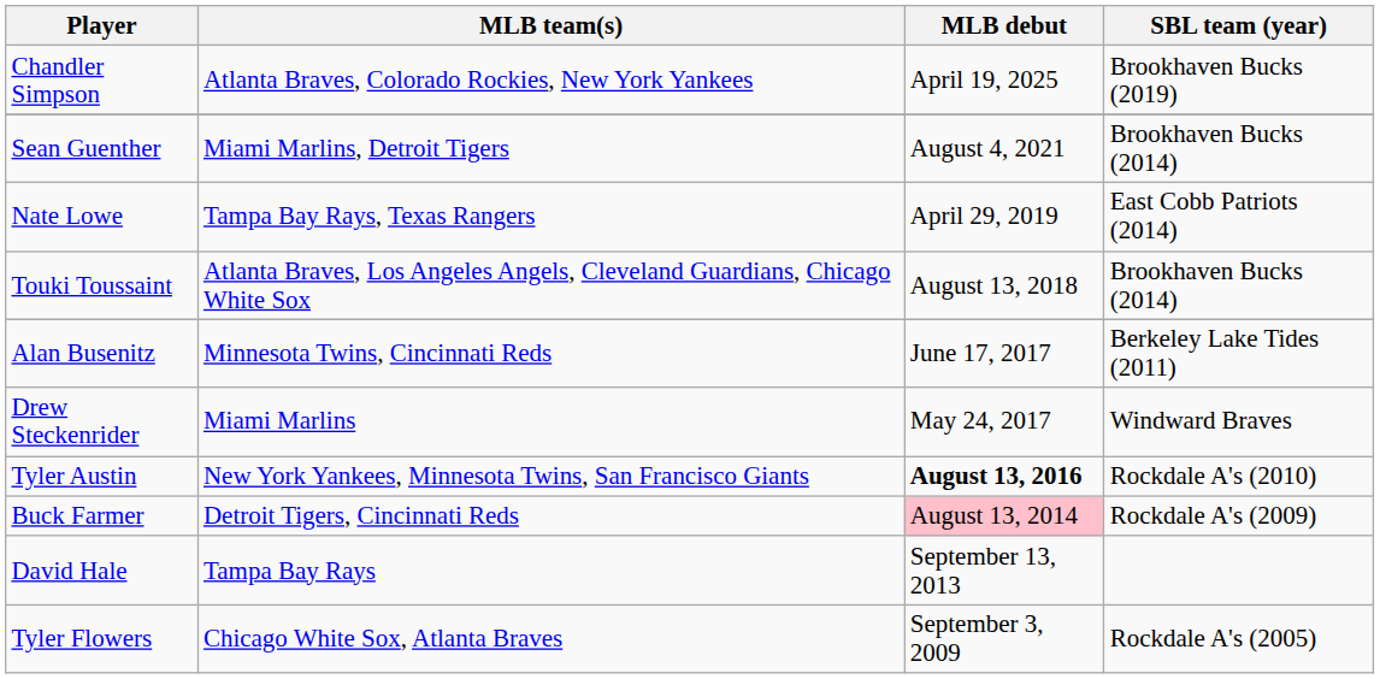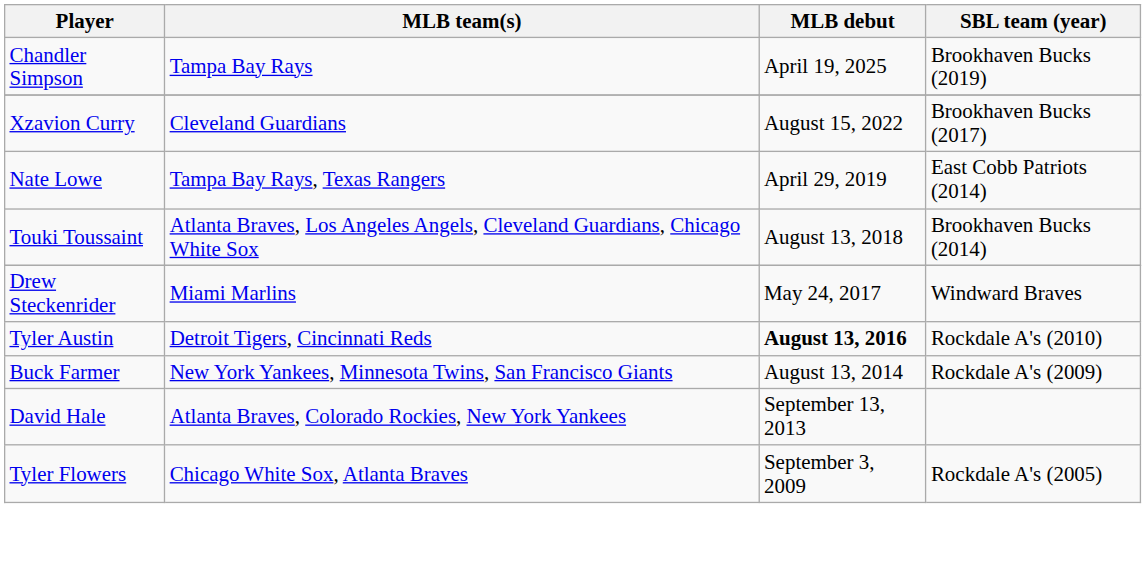Chandler Simpson | MLB team(s): Atlanta Braves, Colorado Rockies, New York Yankees -> Tampa Bay Rays
+ row: Xzavion Curry | Cleveland Guardians | August 15, 2022 | Brookhaven Bucks (2017)
- row: Sean Guenther | Miami Marlins, Detroit Tigers | August 4, 2021 | Brookhaven Bucks (2014)
- row: Alan Busenitz | Minnesota Twins, Cincinnati Reds | June 17, 2017 | Berkeley Lake Tides (2011)
Tyler Austin | MLB team(s): New York Yankees, Minnesota Twins, San Francisco Giants -> Detroit Tigers, Cincinnati Reds
Buck Farmer | MLB team(s): Detroit Tigers, Cincinnati Reds -> New York Yankees, Minnesota Twins, San Francisco Giants
Buck Farmer | MLB debut: pink background -> no background
David Hale | MLB team(s): Tampa Bay Rays -> Atlanta Braves, Colorado Rockies, New York Yankees
